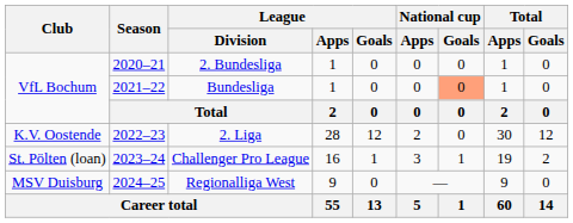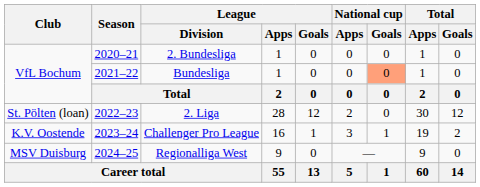2. Liga | Club: K.V. Oostende -> St. Pölten (loan)
Challenger Pro League | Club: St. Pölten (loan) -> K.V. Oostende
